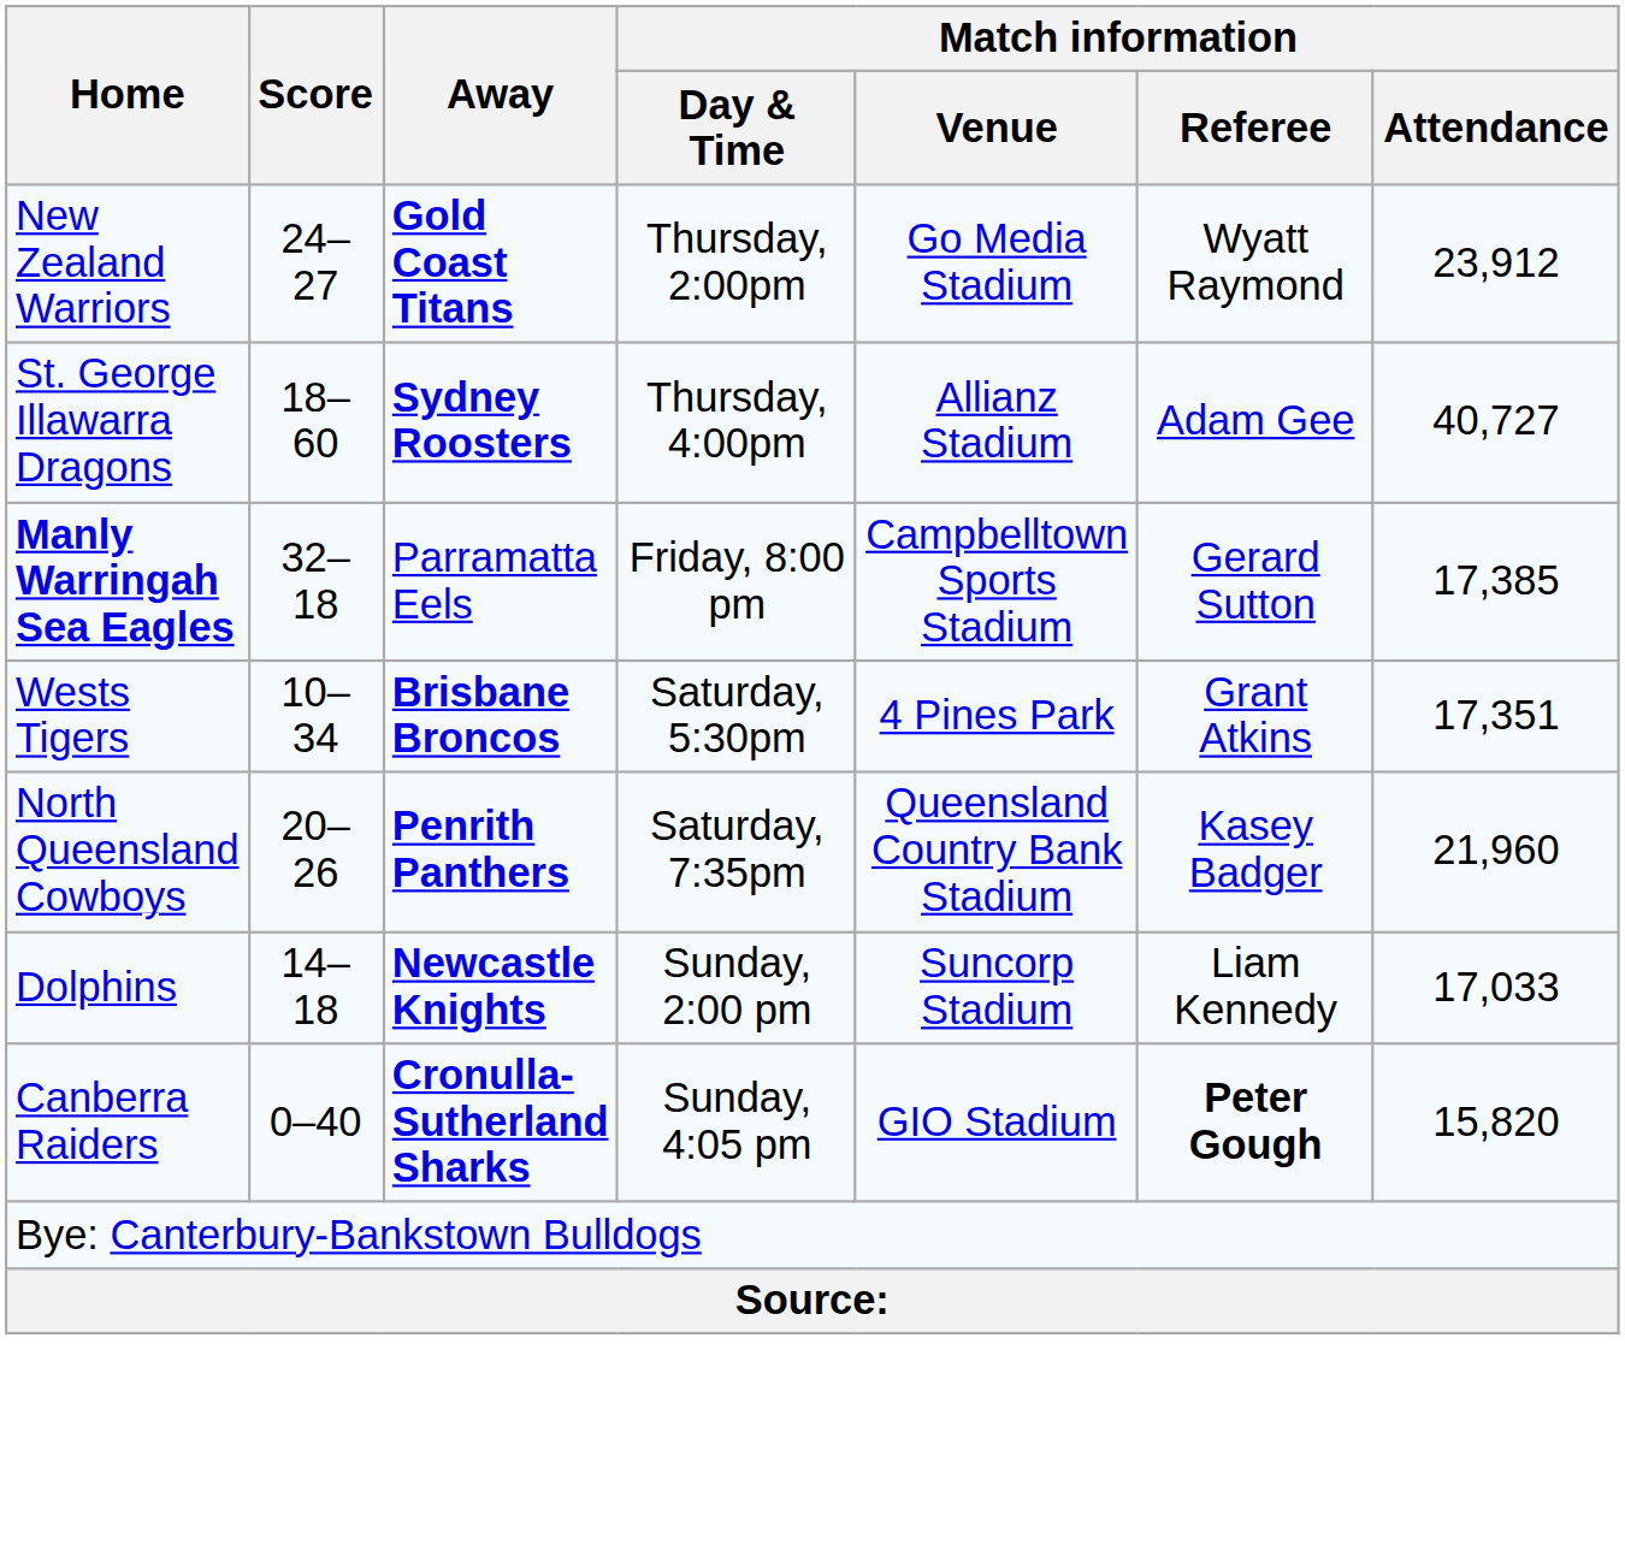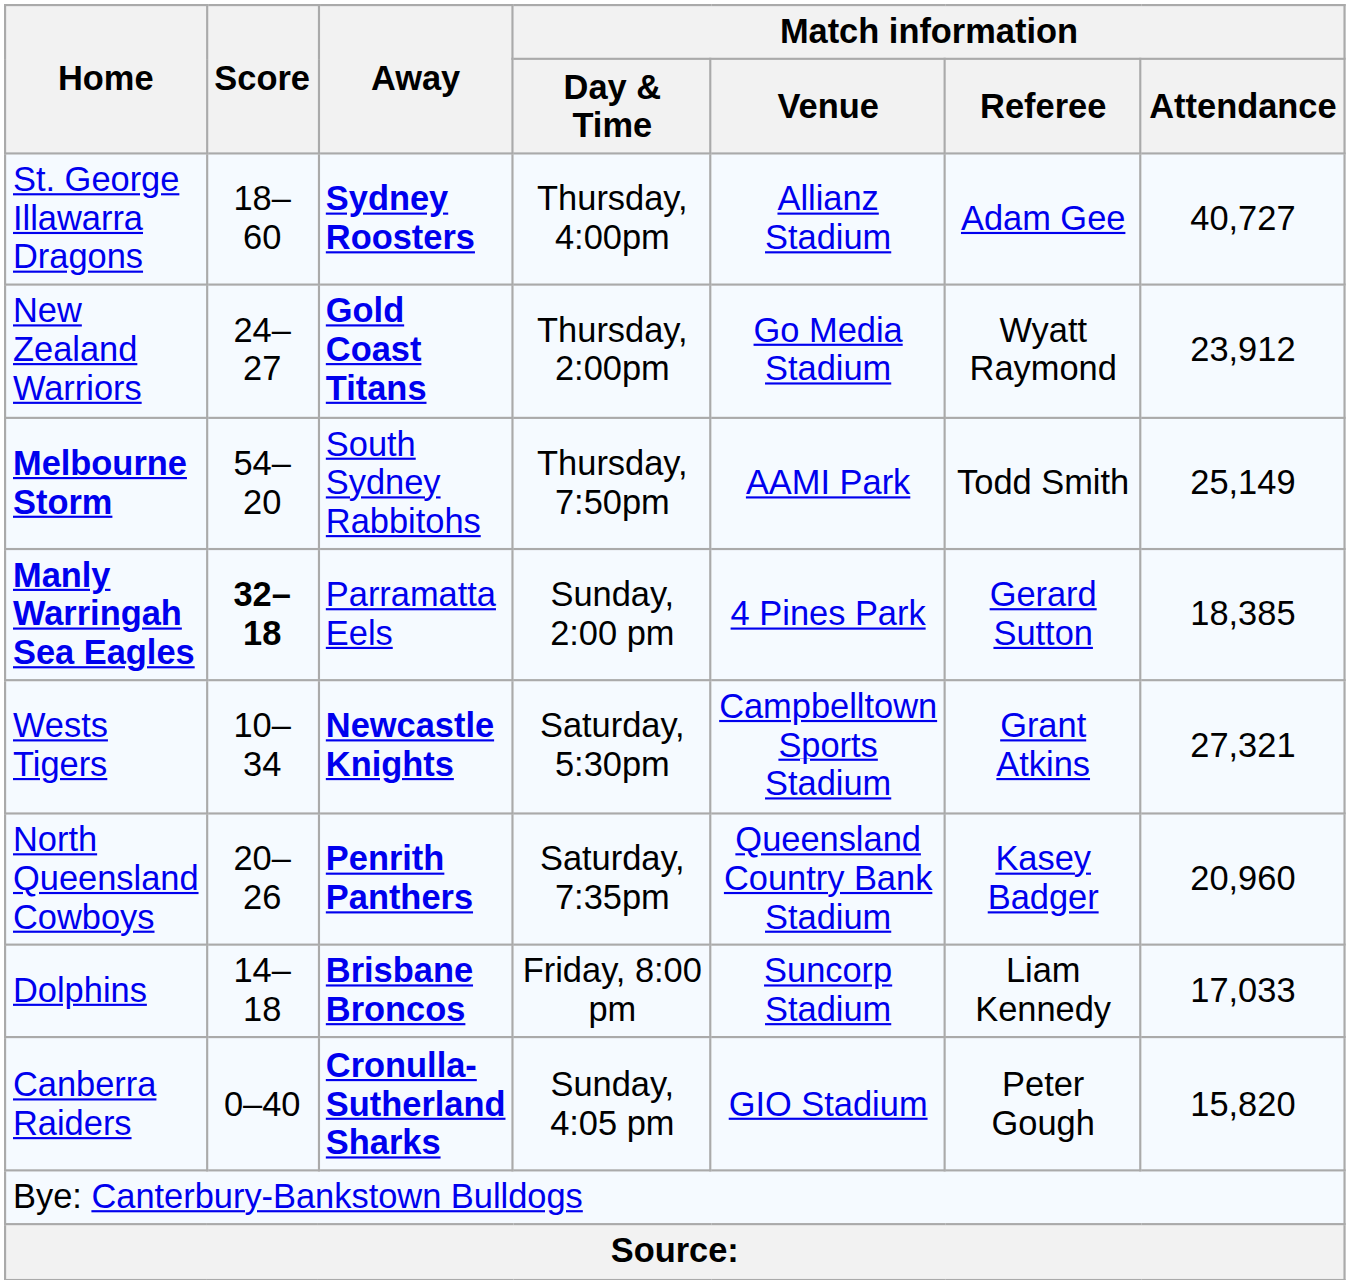rows swapped: New Zealand Warriors <-> St. George Illawarra Dragons
+ row: Melbourne Storm | 54–20 | South Sydney Rabbitohs | Thursday, 7:50pm | AAMI Park | Todd Smith | 25,149
Manly Warringah Sea Eagles | Score: normal -> bold
Manly Warringah Sea Eagles | Match information / Day & Time: Friday, 8:00 pm -> Sunday, 2:00 pm
Manly Warringah Sea Eagles | Match information / Venue: Campbelltown Sports Stadium -> 4 Pines Park
Manly Warringah Sea Eagles | Match information / Attendance: 17,385 -> 18,385
Wests Tigers | Away: Brisbane Broncos -> Newcastle Knights
Wests Tigers | Match information / Venue: 4 Pines Park -> Campbelltown Sports Stadium
Wests Tigers | Match information / Attendance: 17,351 -> 27,321
North Queensland Cowboys | Match information / Attendance: 21,960 -> 20,960
Dolphins | Away: Newcastle Knights -> Brisbane Broncos
Dolphins | Match information / Day & Time: Sunday, 2:00 pm -> Friday, 8:00 pm
Canberra Raiders | Match information / Referee: bold -> normal
